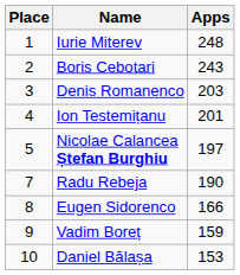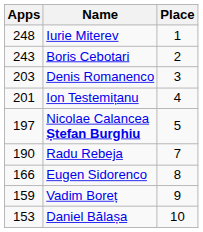columns swapped: Place <-> Apps
